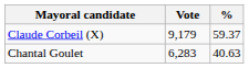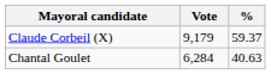Chantal Goulet | Vote: 6,283 -> 6,284
